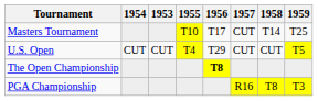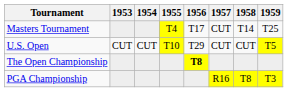columns swapped: 1953 <-> 1954
Masters Tournament | 1955: T10 -> T4
U.S. Open | 1955: T4 -> T10
